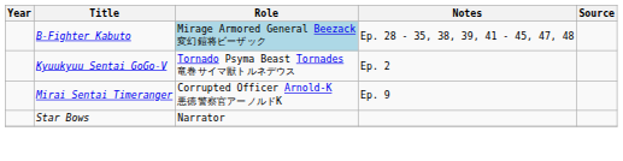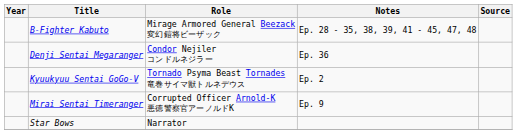B-Fighter Kabuto | Role: lightblue background -> no background
+ row: Denji Sentai Megaranger | Condor Nejiler コンドルネジラー | Ep. 36
